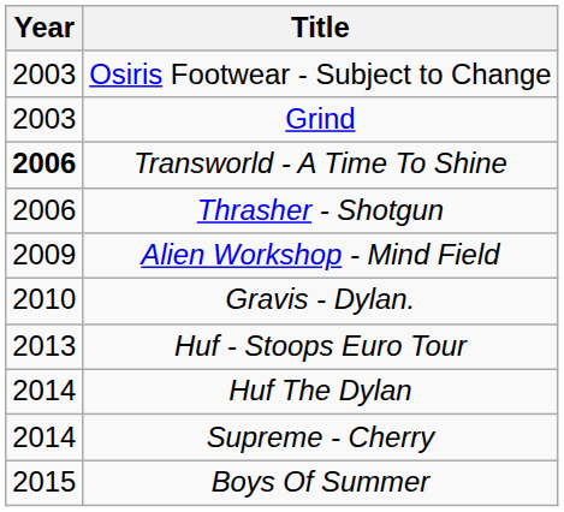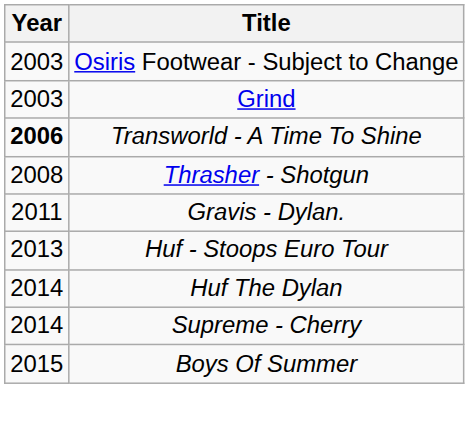Thrasher - Shotgun | Year: 2006 -> 2008
- row: 2009 | Alien Workshop - Mind Field
Gravis - Dylan. | Year: 2010 -> 2011
